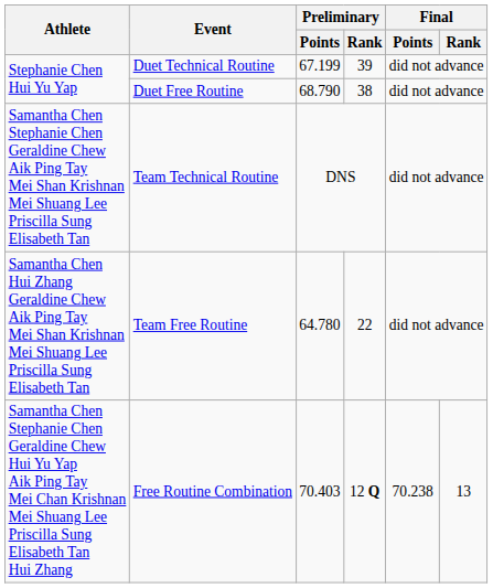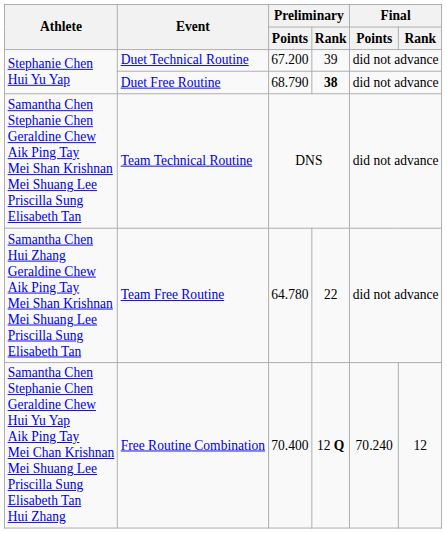Duet Technical Routine | Preliminary / Points: 67.199 -> 67.200
Duet Free Routine | Preliminary / Rank: normal -> bold
Free Routine Combination | Preliminary / Points: 70.403 -> 70.400
Free Routine Combination | Final / Points: 70.238 -> 70.240
Free Routine Combination | Final / Rank: 13 -> 12
